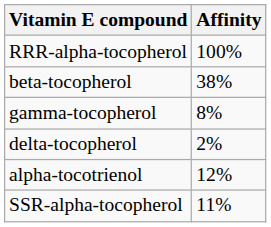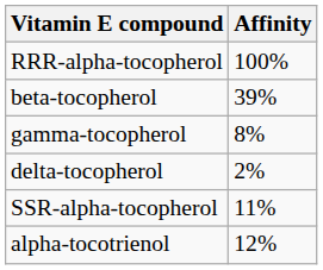beta-tocopherol | Affinity: 38% -> 39%
rows swapped: SSR-alpha-tocopherol <-> alpha-tocotrienol
